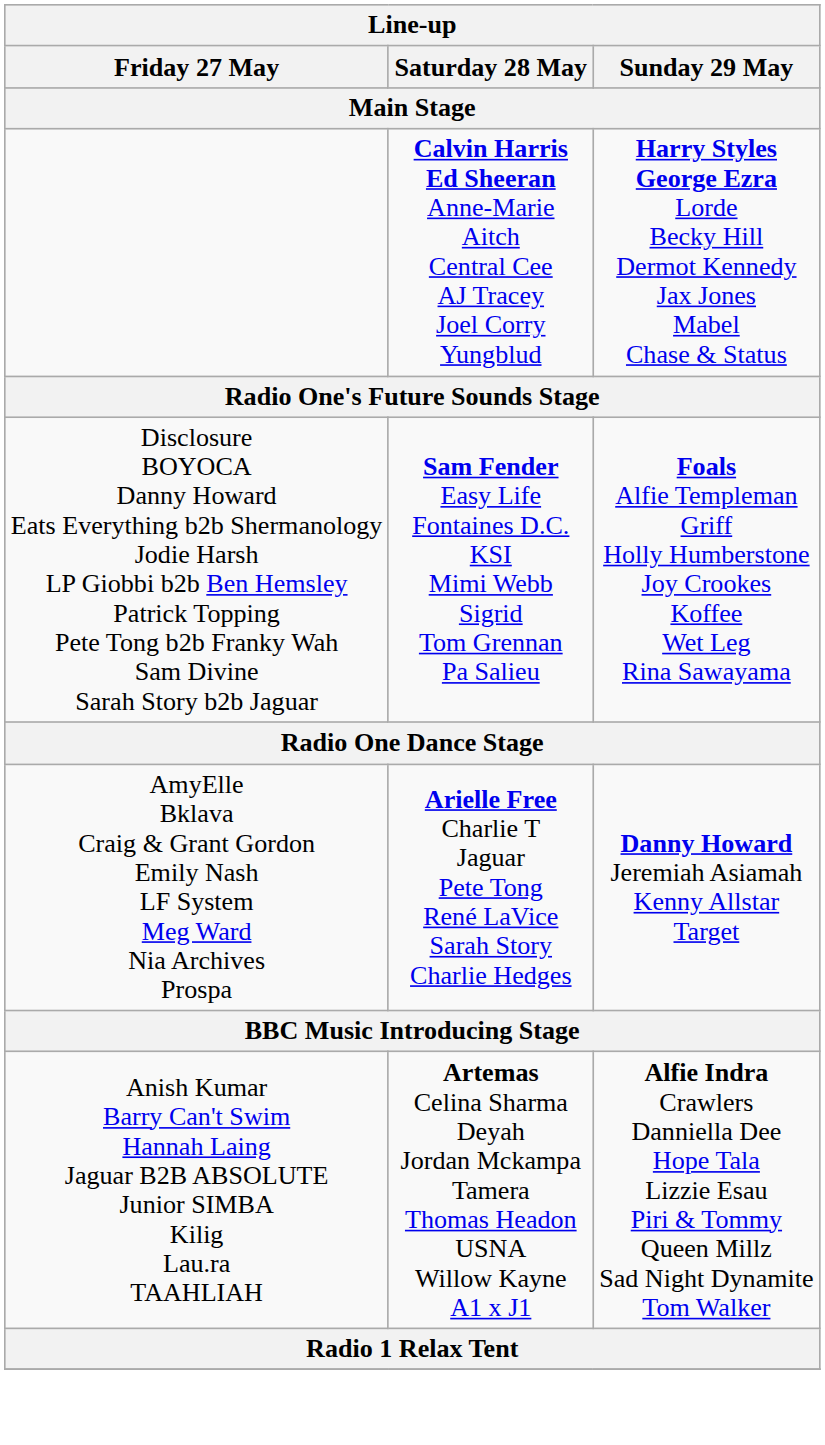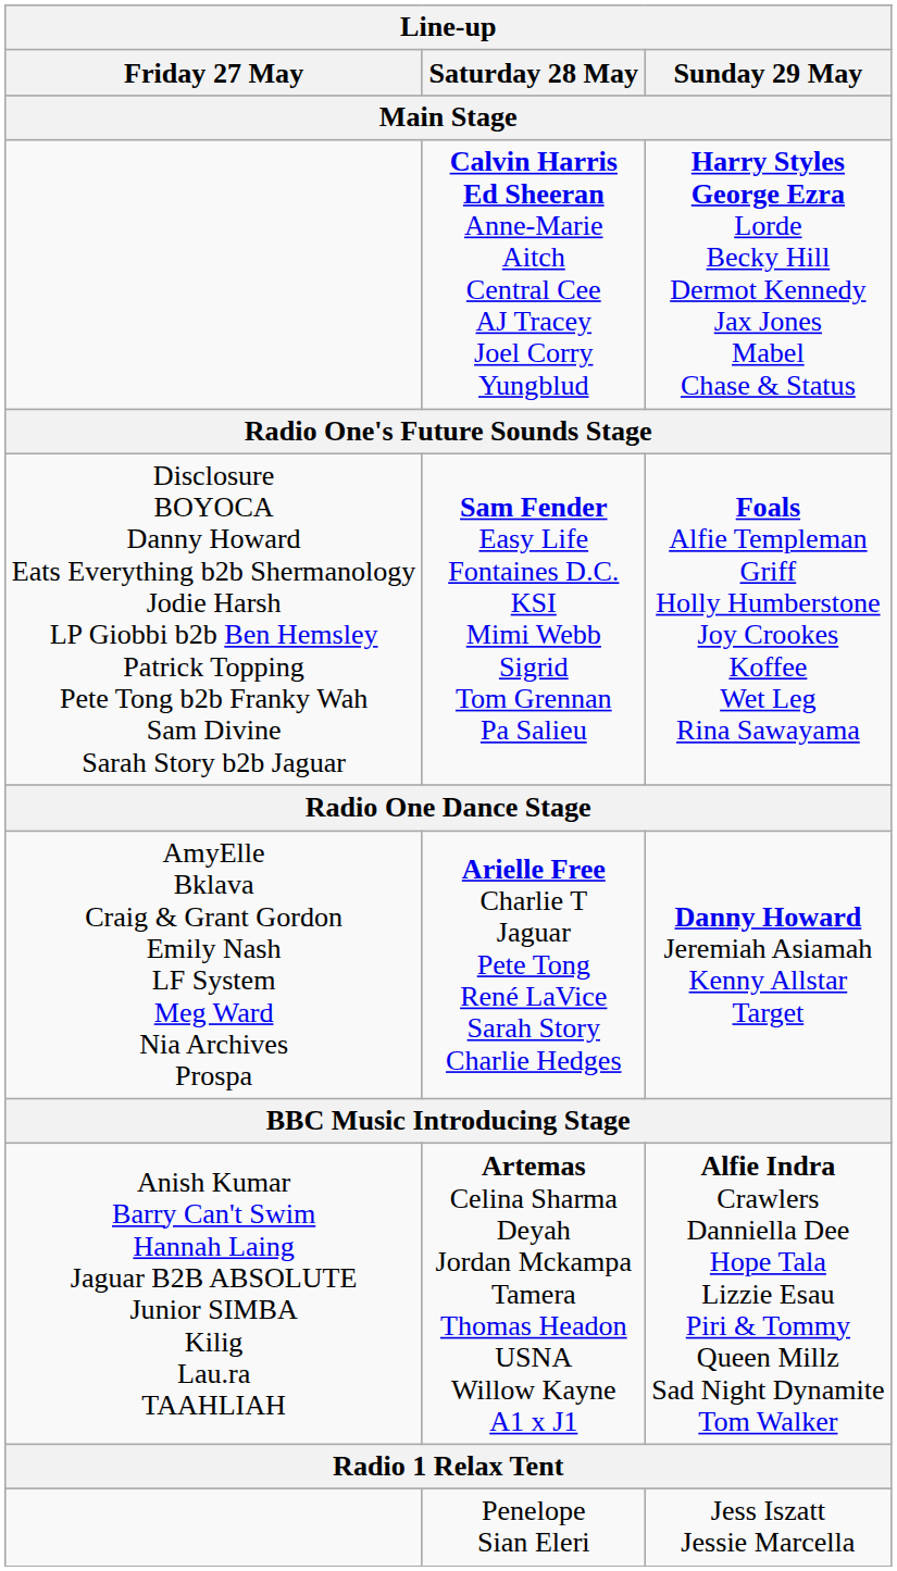+ row: Penelope Sian Eleri | Jess Iszatt Jessie Marcella
